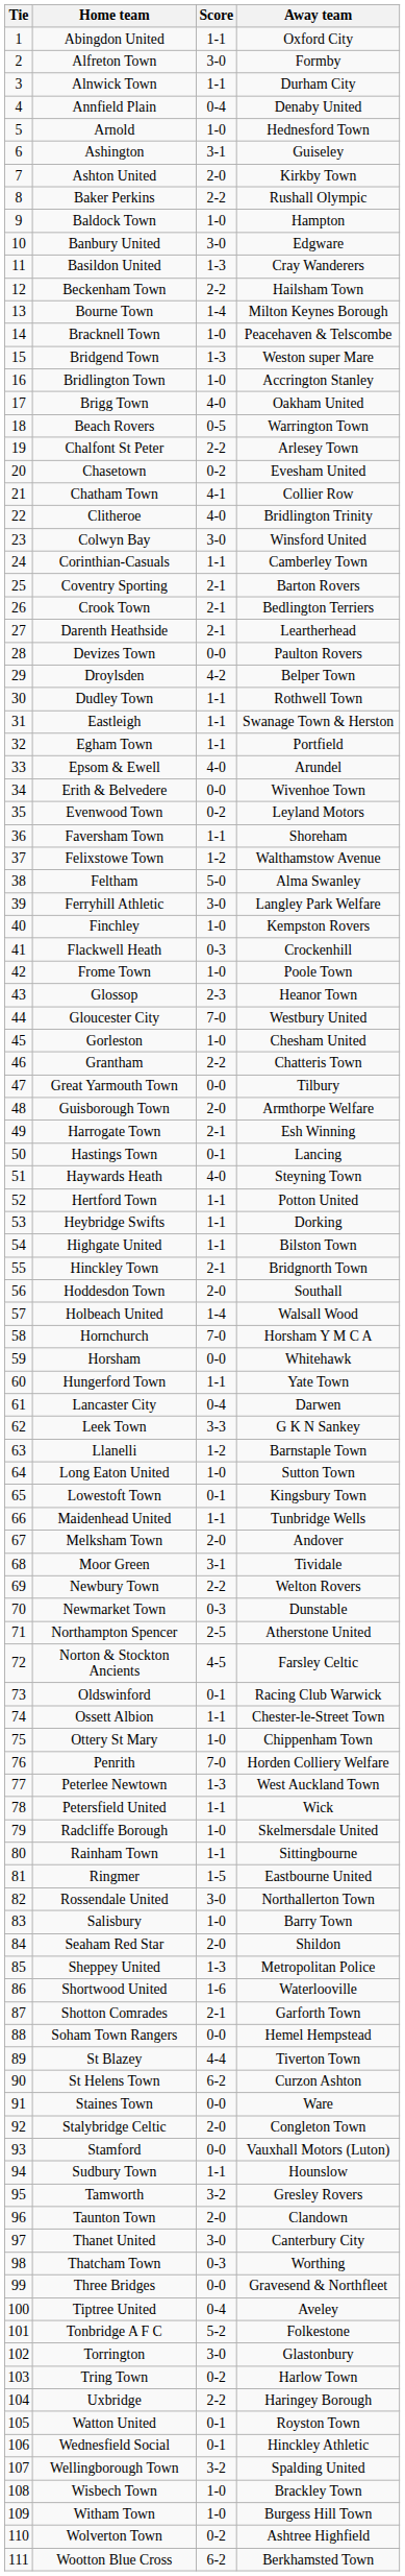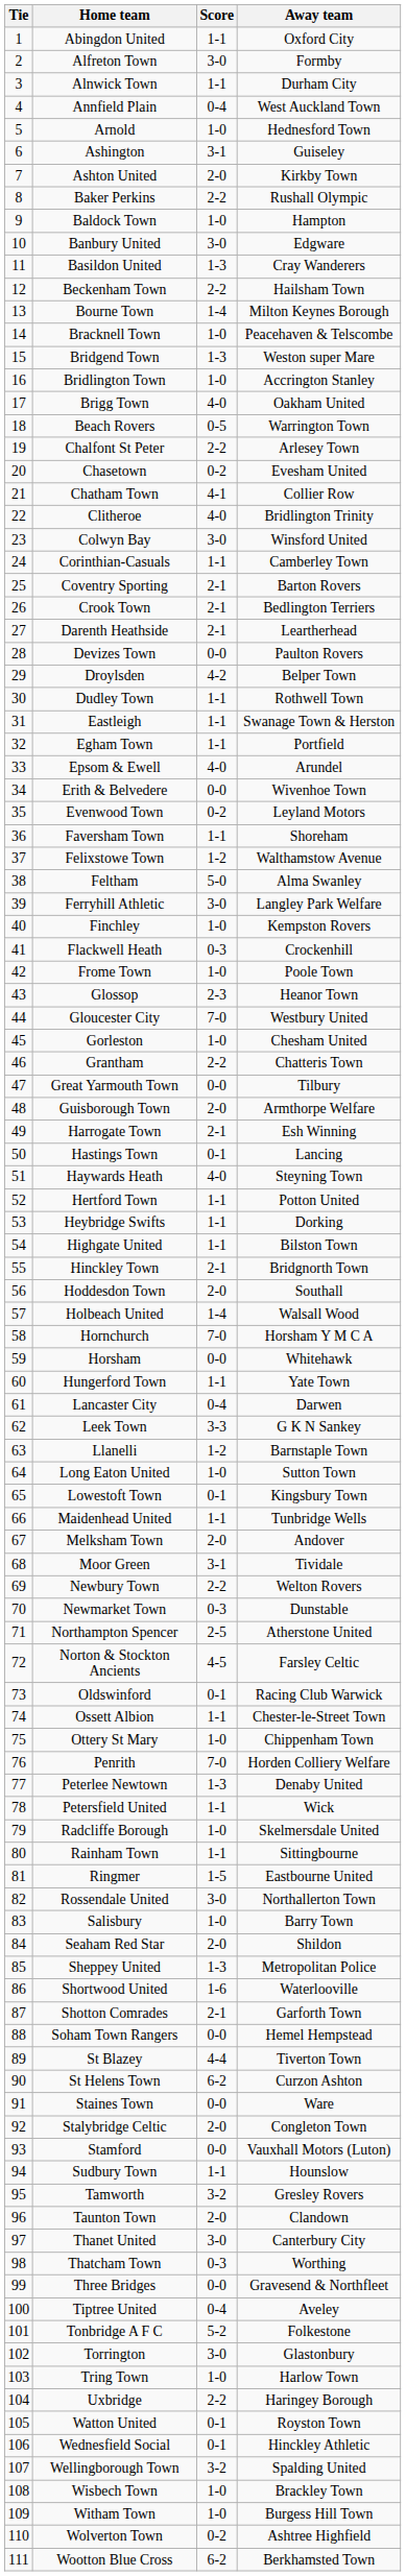Annfield Plain | Away team: Denaby United -> West Auckland Town
Peterlee Newtown | Away team: West Auckland Town -> Denaby United
Tring Town | Score: 0-2 -> 1-0
